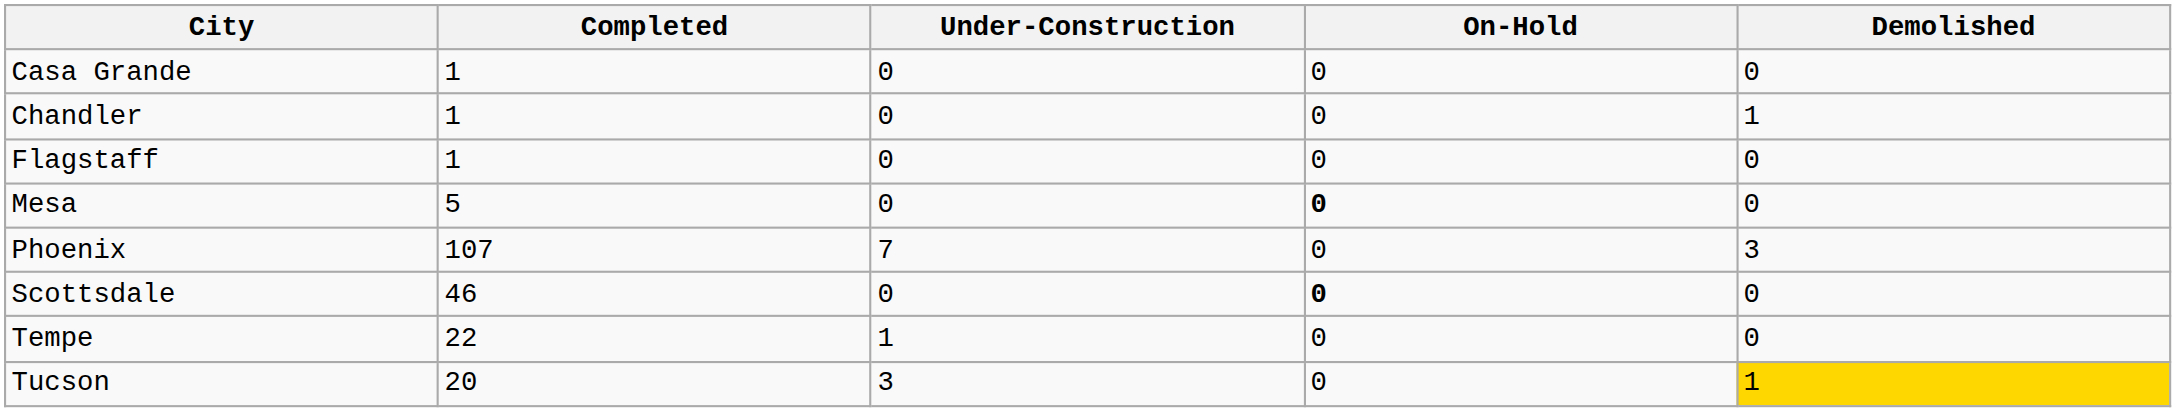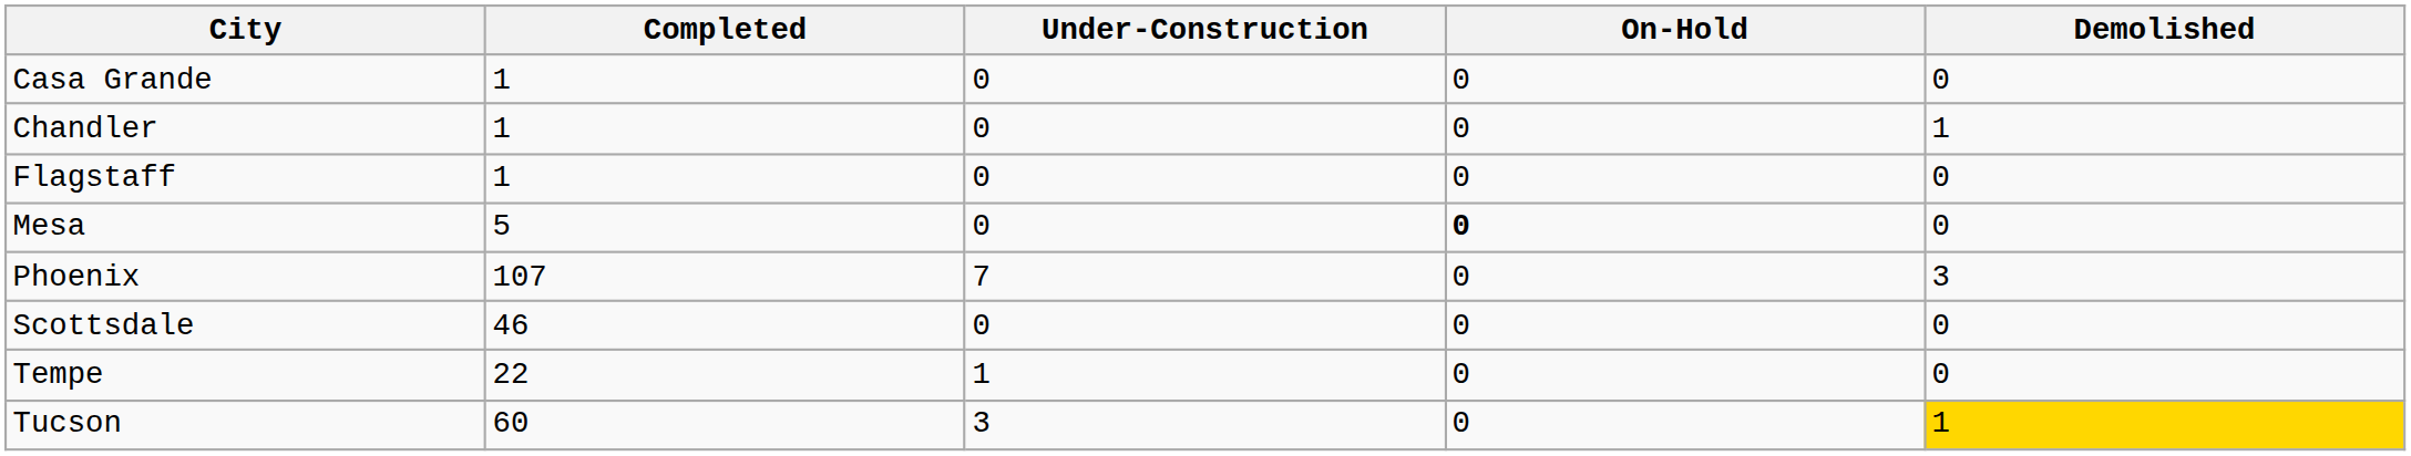Scottsdale | On-Hold: bold -> normal
Tucson | Completed: 20 -> 60
